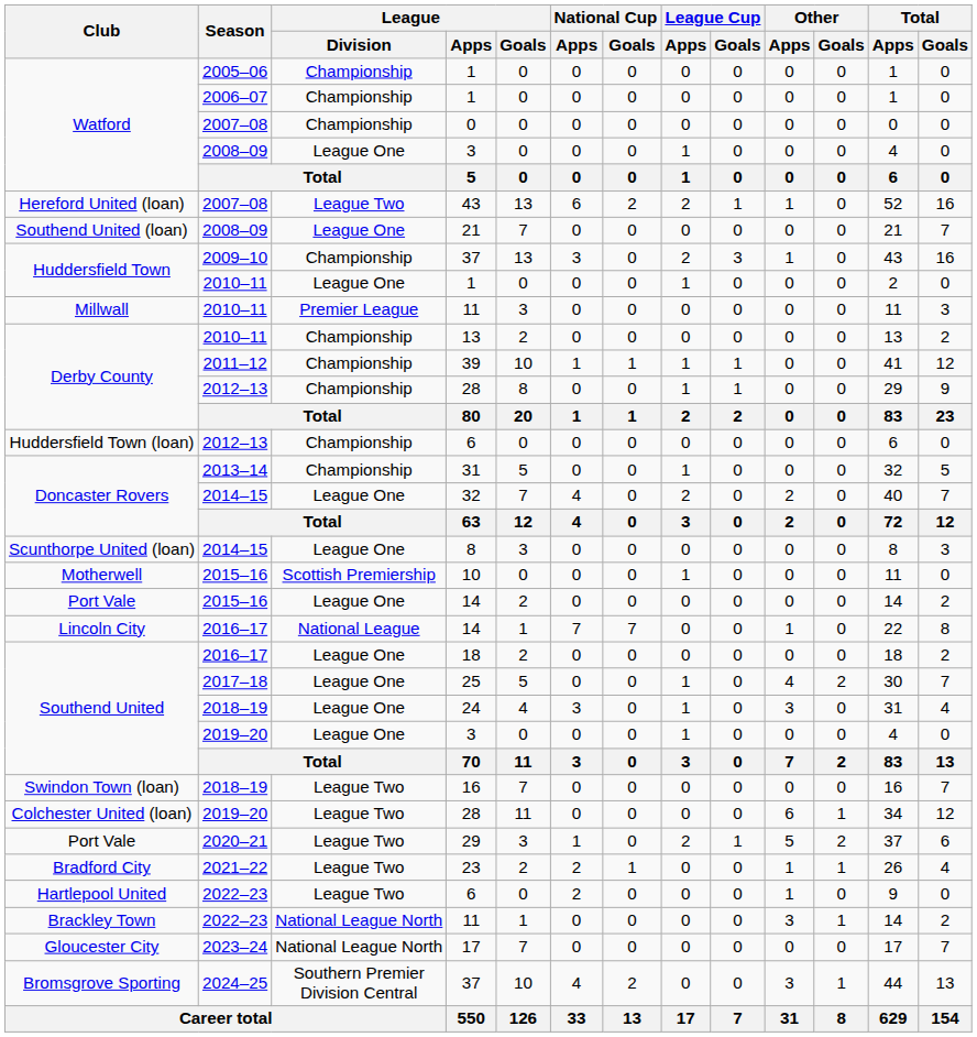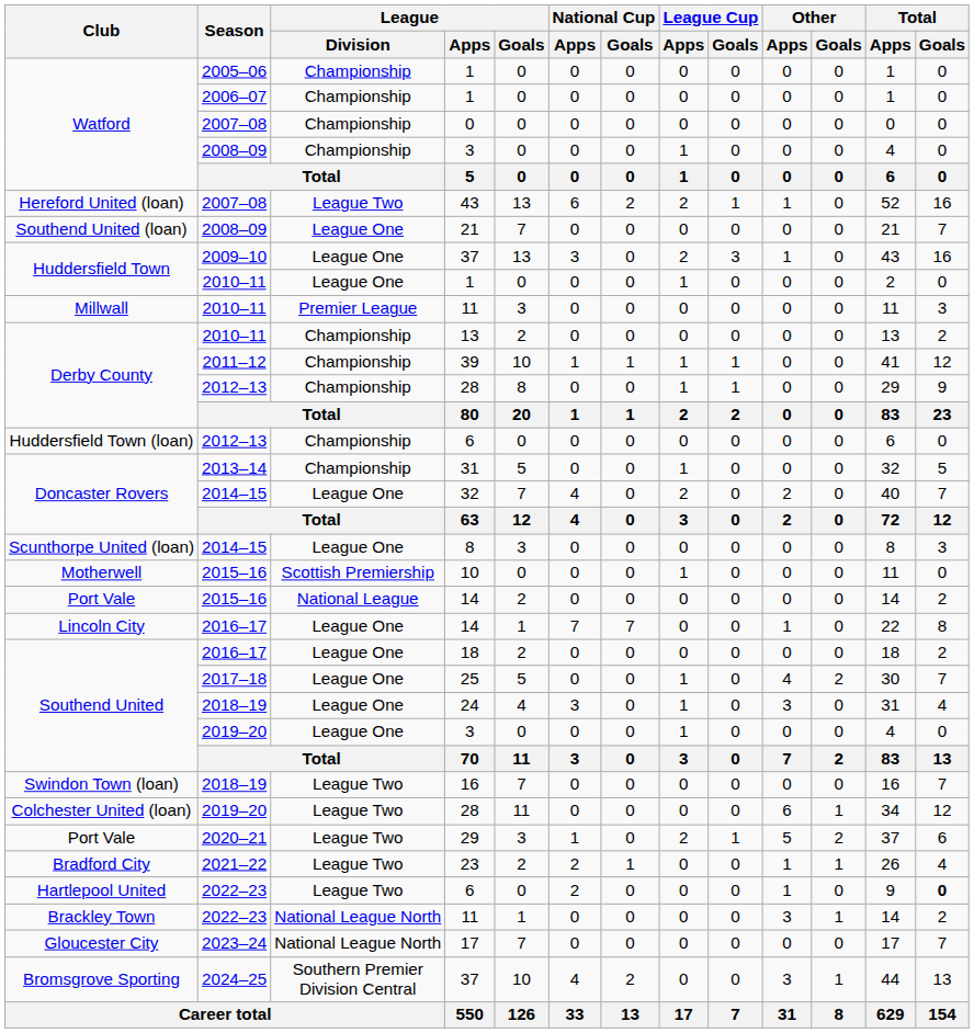2008–09 / 3 | League / Division: League One -> Championship
2009–10 / 37 | League / Division: Championship -> League One
2015–16 / 14 | League / Division: League One -> National League
2016–17 / 14 | League / Division: National League -> League One
2022–23 / 6 | Total / Goals: normal -> bold
